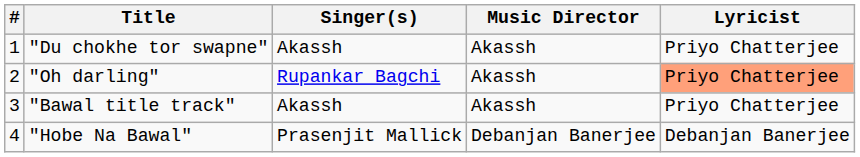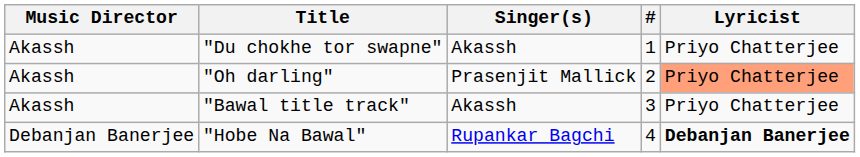columns swapped: # <-> Music Director
"Oh darling" | Singer(s): Rupankar Bagchi -> Prasenjit Mallick
"Hobe Na Bawal" | Singer(s): Prasenjit Mallick -> Rupankar Bagchi
"Hobe Na Bawal" | Lyricist: normal -> bold
